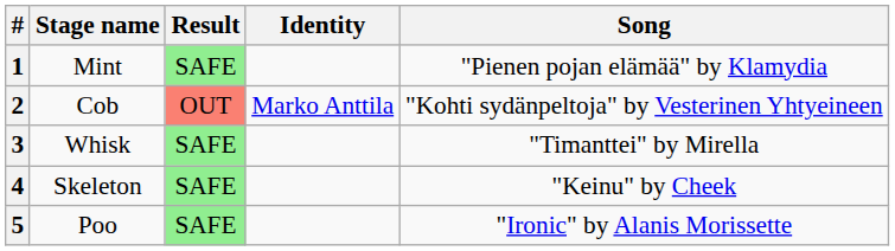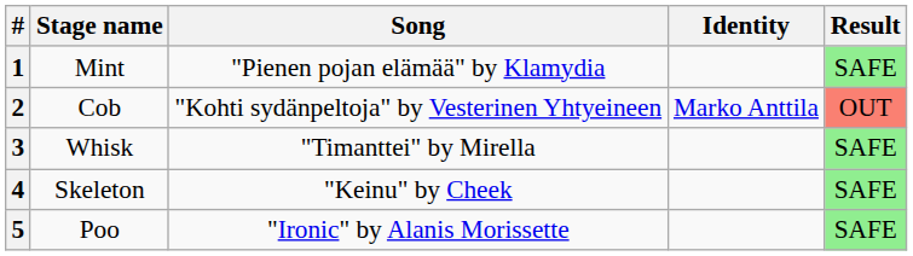columns swapped: Song <-> Result
